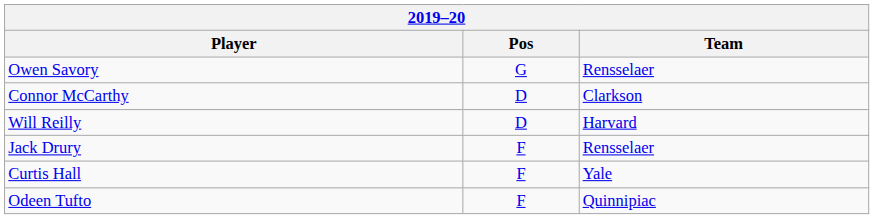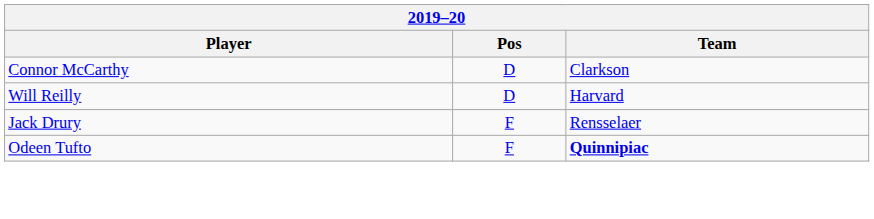- row: Owen Savory | G | Rensselaer
- row: Curtis Hall | F | Yale
Odeen Tufto | Team: normal -> bold
